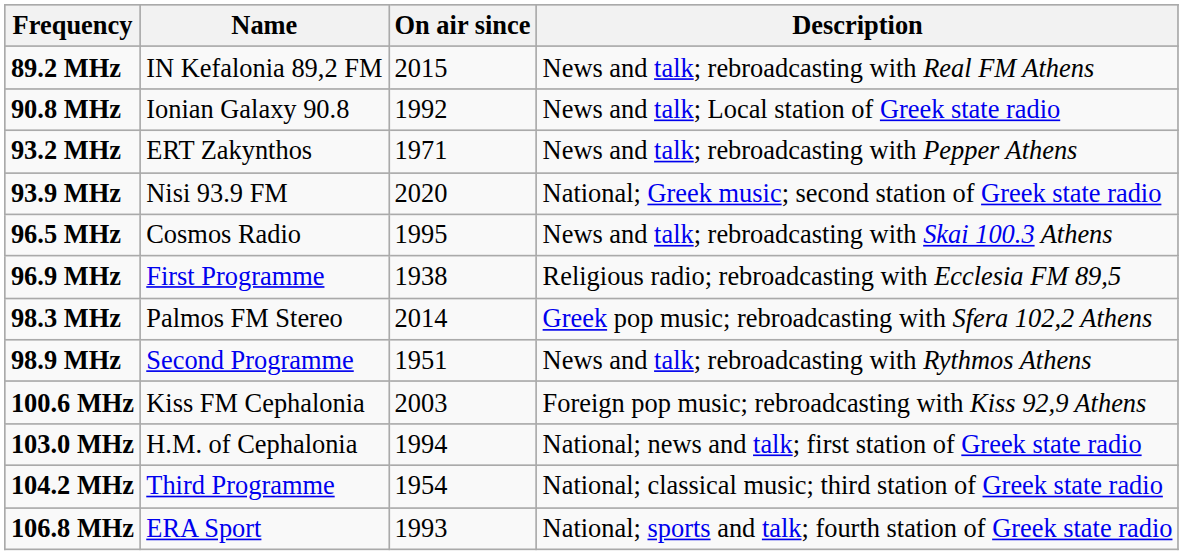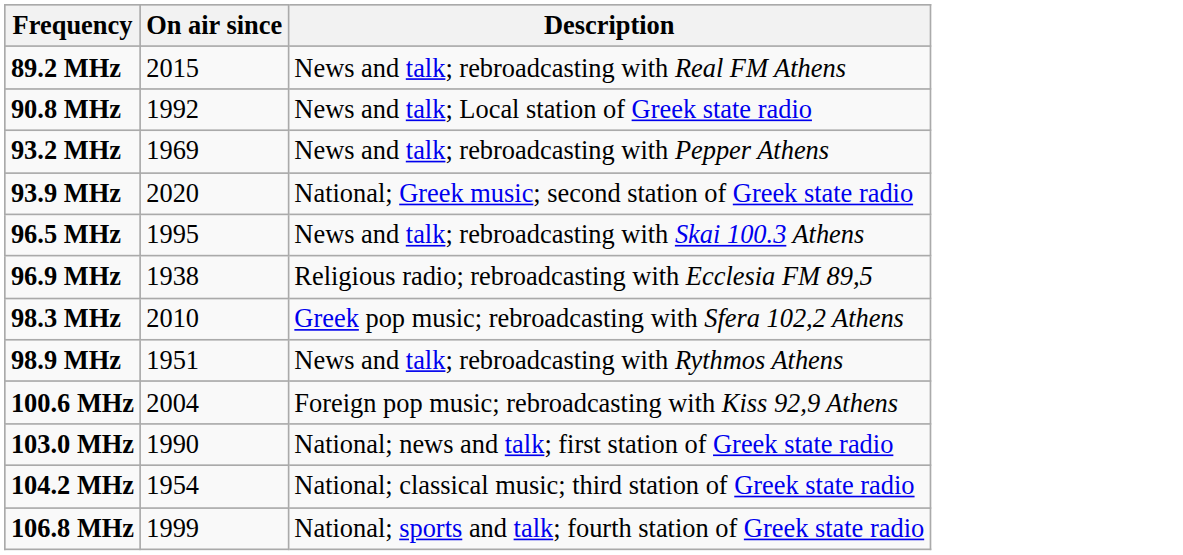- column: Name | IN Kefalonia 89,2 FM | Ionian Galaxy 90.8 | ERT Zakynthos | Nisi 93.9 FM | Cosmos Radio | First Programme | Palmos FM Stereo | Second Programme | Kiss FM Cephalonia | H.M. of Cephalonia | Third Programme | ERA Sport
93.2 MHz | On air since: 1971 -> 1969
98.3 MHz | On air since: 2014 -> 2010
100.6 MHz | On air since: 2003 -> 2004
103.0 MHz | On air since: 1994 -> 1990
106.8 MHz | On air since: 1993 -> 1999
